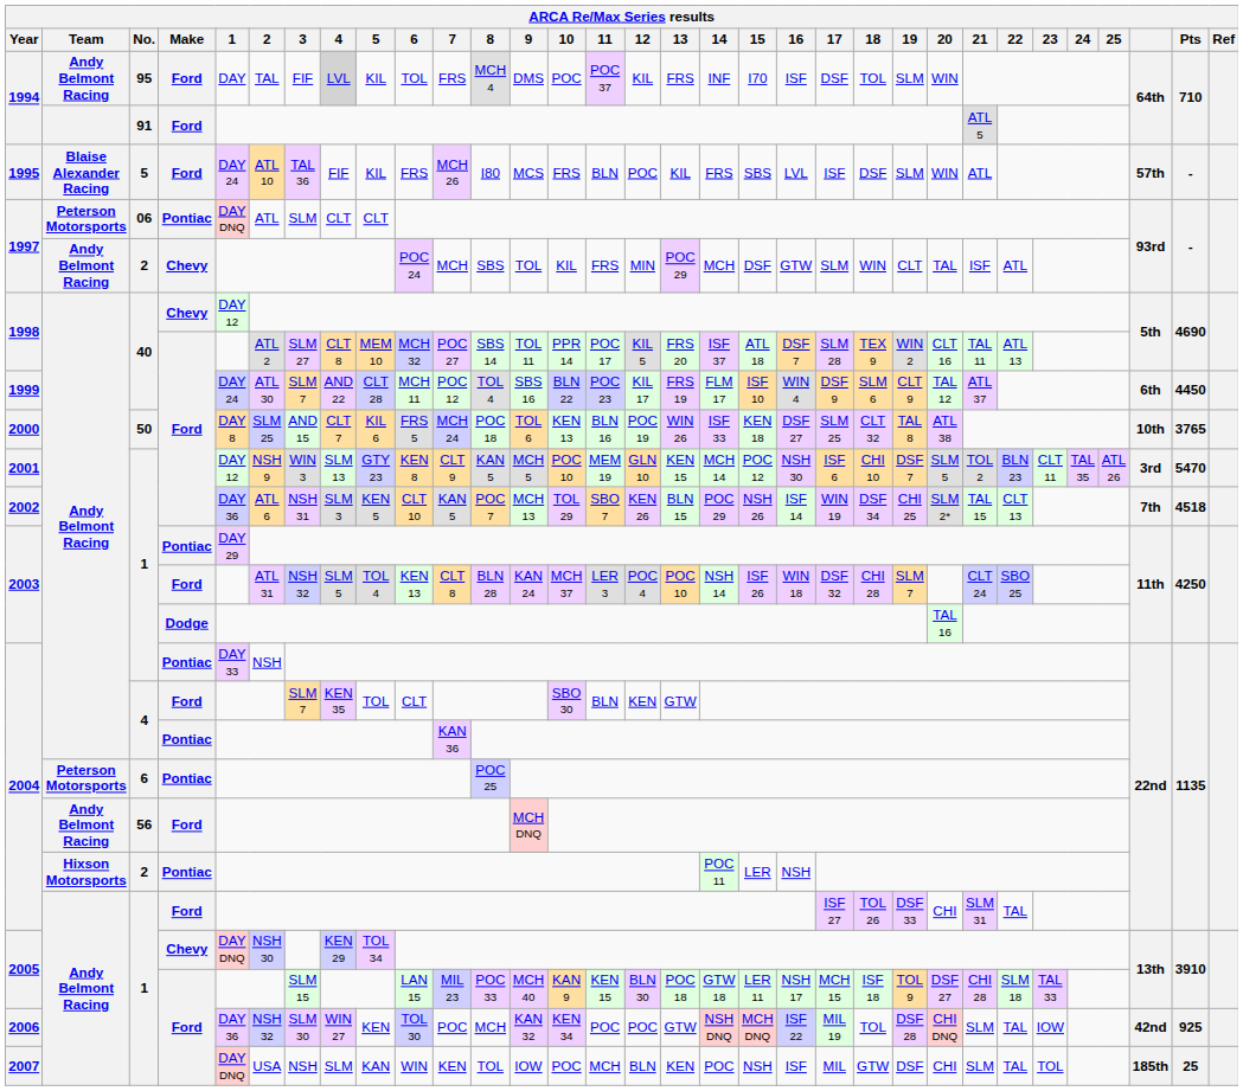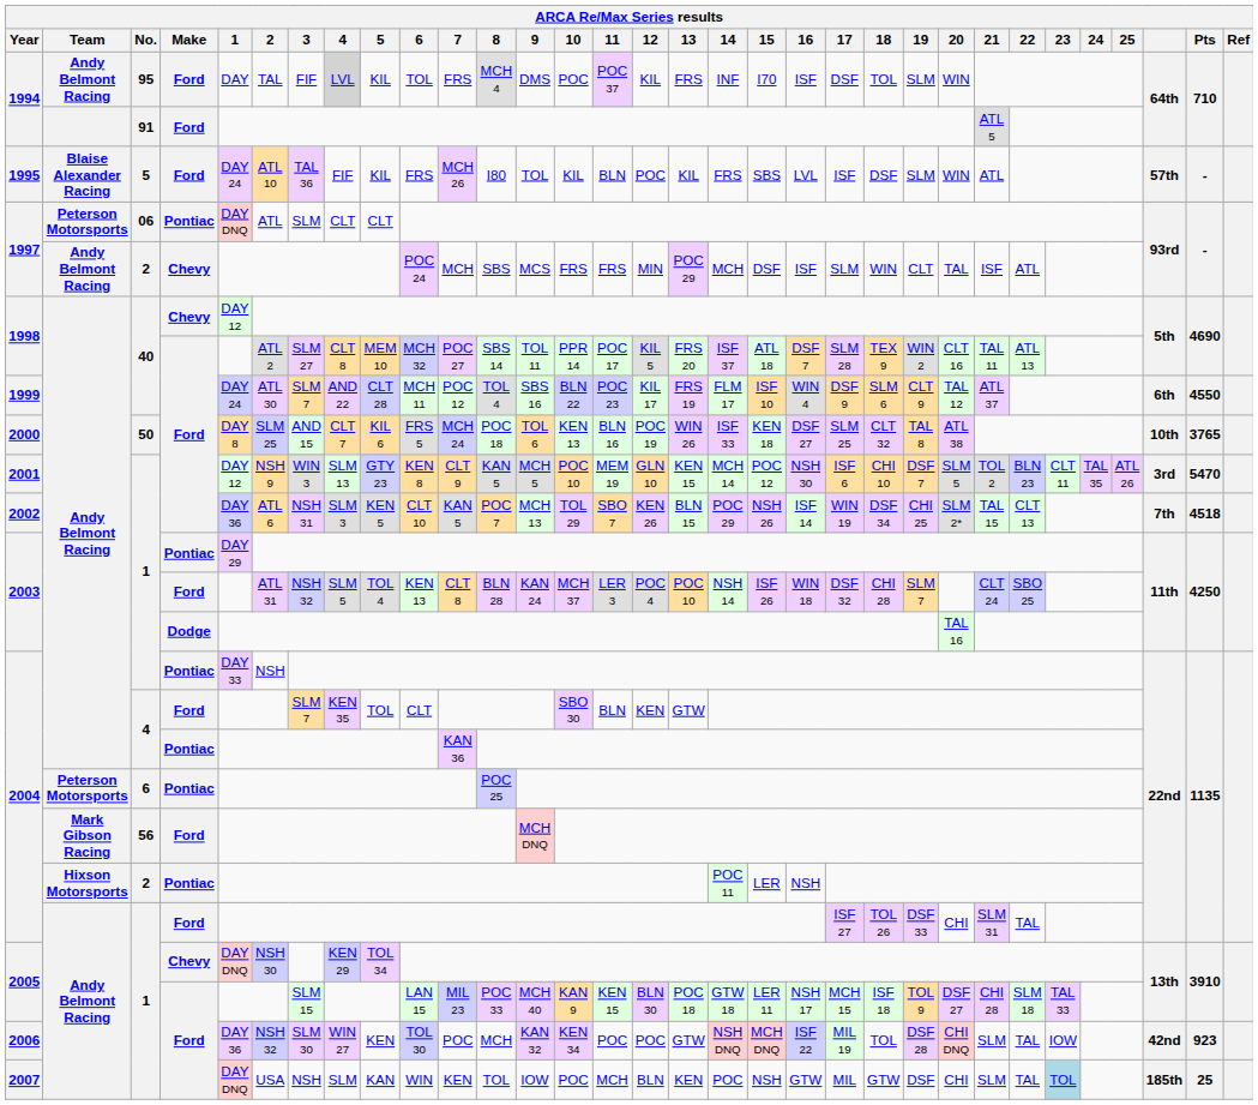1995 | 9: MCS -> TOL
1995 | 10: FRS -> KIL
1997 / 2 | 9: TOL -> MCS
1997 / 2 | 10: KIL -> FRS
1997 / 2 | 16: GTW -> ISF
1999 | Pts: 4450 -> 4550
2004 / 56 | Team: Andy Belmont Racing -> Mark Gibson Racing
2006 | Pts: 925 -> 923
2007 | 16: ISF -> GTW
2007 | 23: no background -> lightblue background
